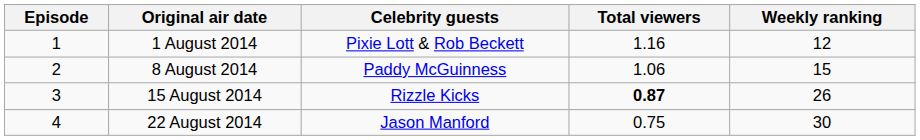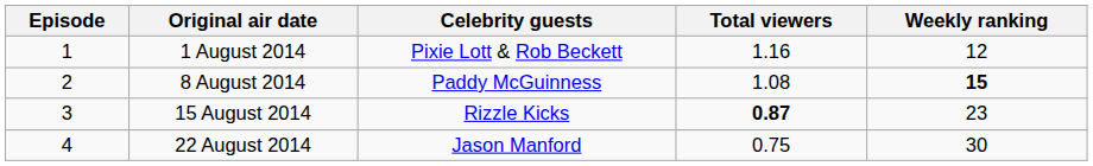8 August 2014 | Total viewers: 1.06 -> 1.08
8 August 2014 | Weekly ranking: normal -> bold
15 August 2014 | Weekly ranking: 26 -> 23
